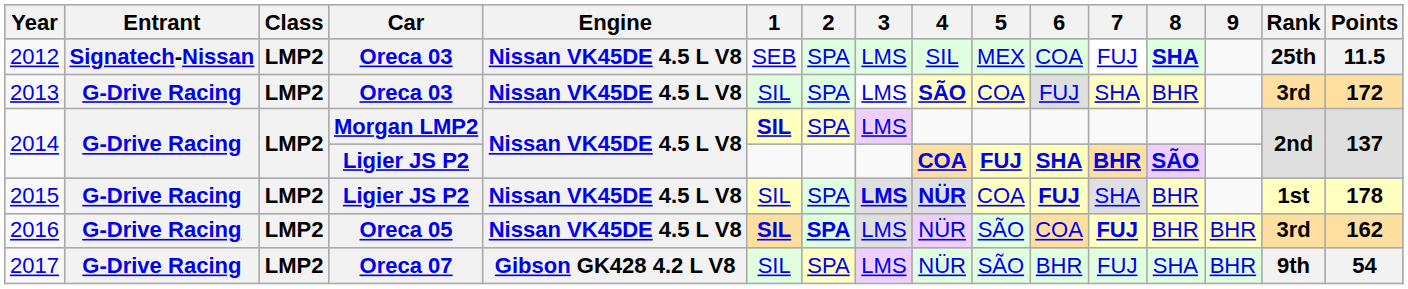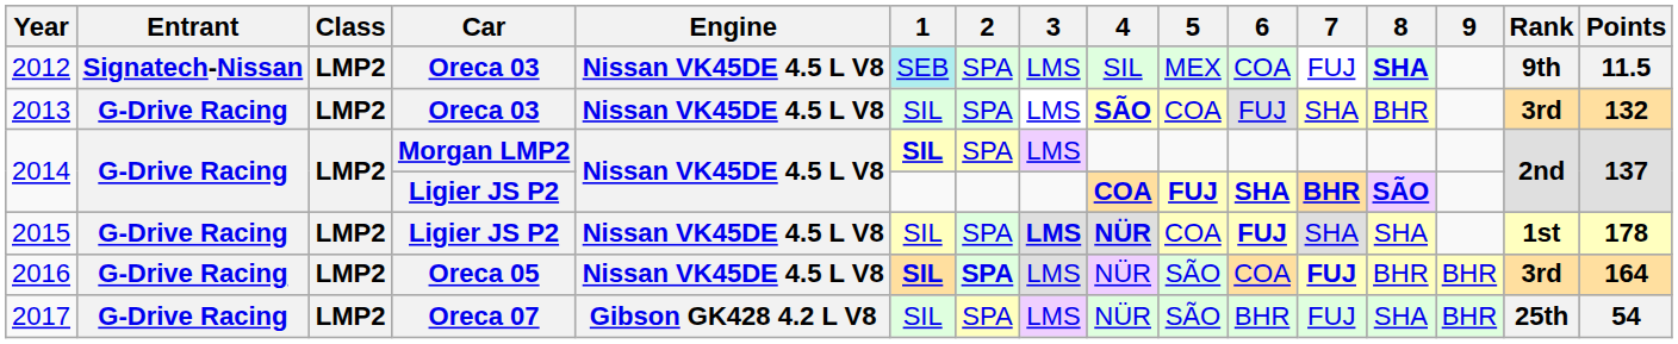2012 | 1: no background -> paleturquoise background
2012 | Rank: 25th -> 9th
2013 | Points: 172 -> 132
2015 | 8: BHR -> SHA
2016 | Points: 162 -> 164
2017 | Rank: 9th -> 25th
